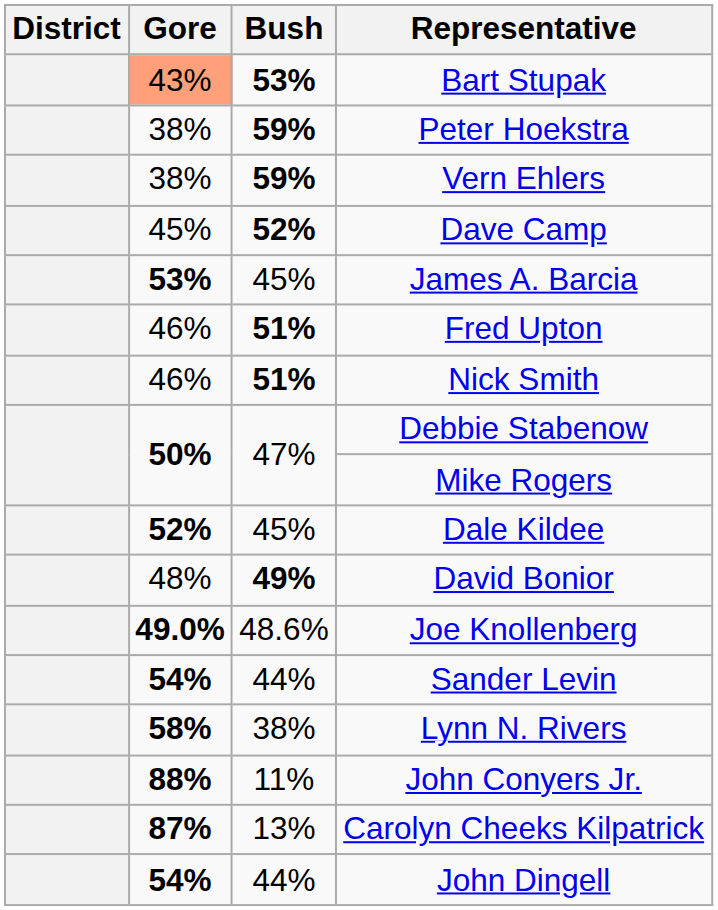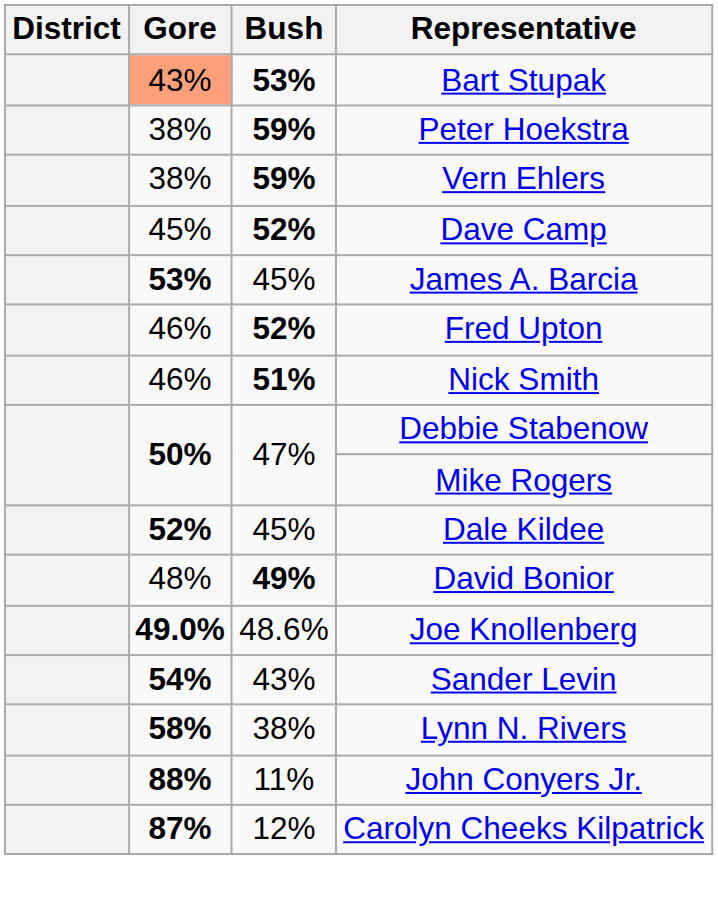Fred Upton | Bush: 51% -> 52%
Sander Levin | Bush: 44% -> 43%
Carolyn Cheeks Kilpatrick | Bush: 13% -> 12%
- row: 54% | 44% | John Dingell
